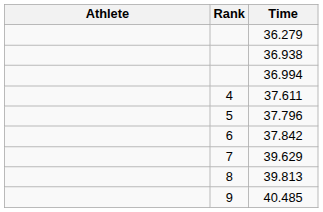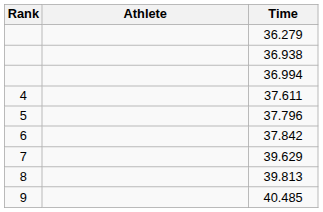columns swapped: Rank <-> Athlete
